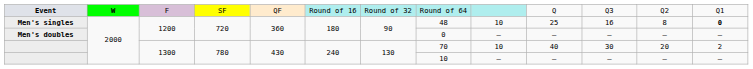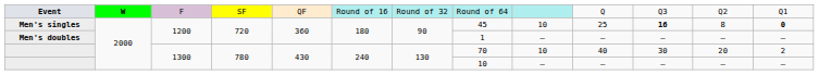Men's singles | column 8: 48 -> 45
Men's singles | column 11: normal -> bold
Men's doubles | column 8: 0 -> 1
